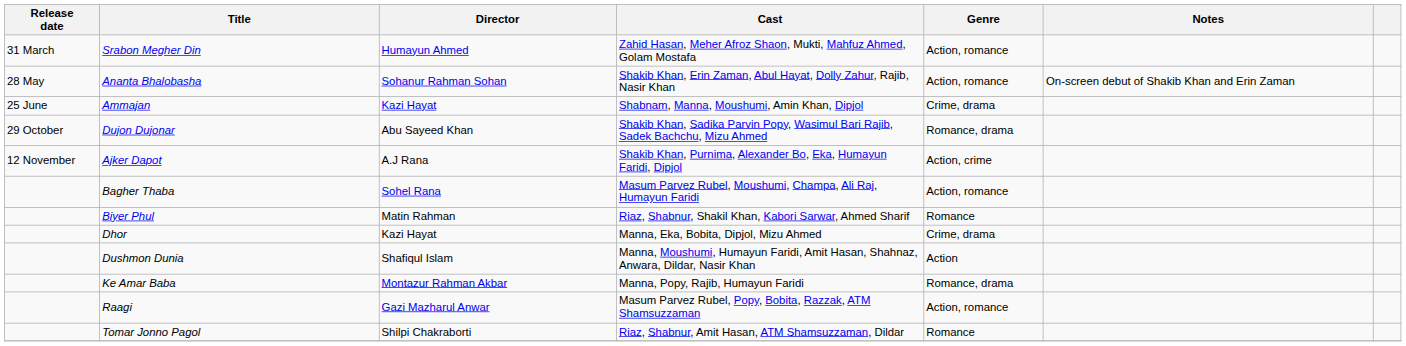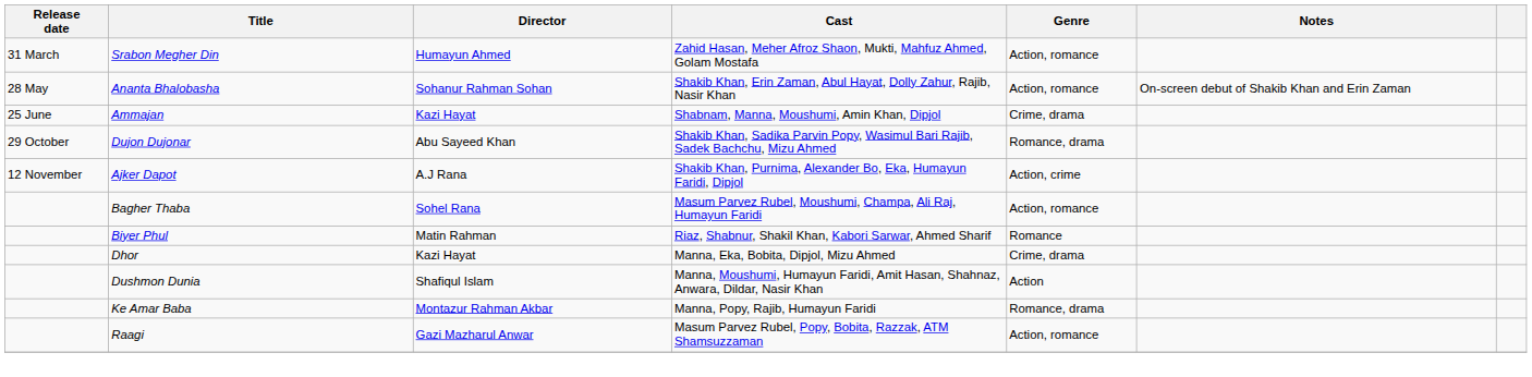- row: Tomar Jonno Pagol | Shilpi Chakraborti | Riaz, Shabnur, Amit Hasan, ATM Shamsuzzaman, Dildar | Romance
